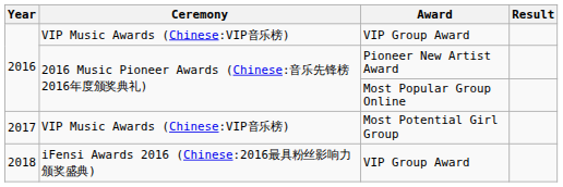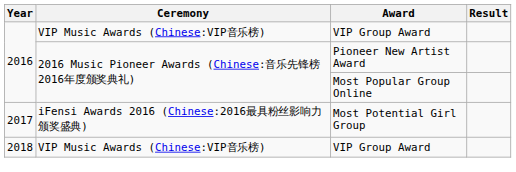Most Potential Girl Group | Ceremony: VIP Music Awards (Chinese:VIP音乐榜) -> iFensi Awards 2016 (Chinese:2016最具粉丝影响力颁奖盛典)
2018 / VIP Group Award | Ceremony: iFensi Awards 2016 (Chinese:2016最具粉丝影响力颁奖盛典) -> VIP Music Awards (Chinese:VIP音乐榜)
